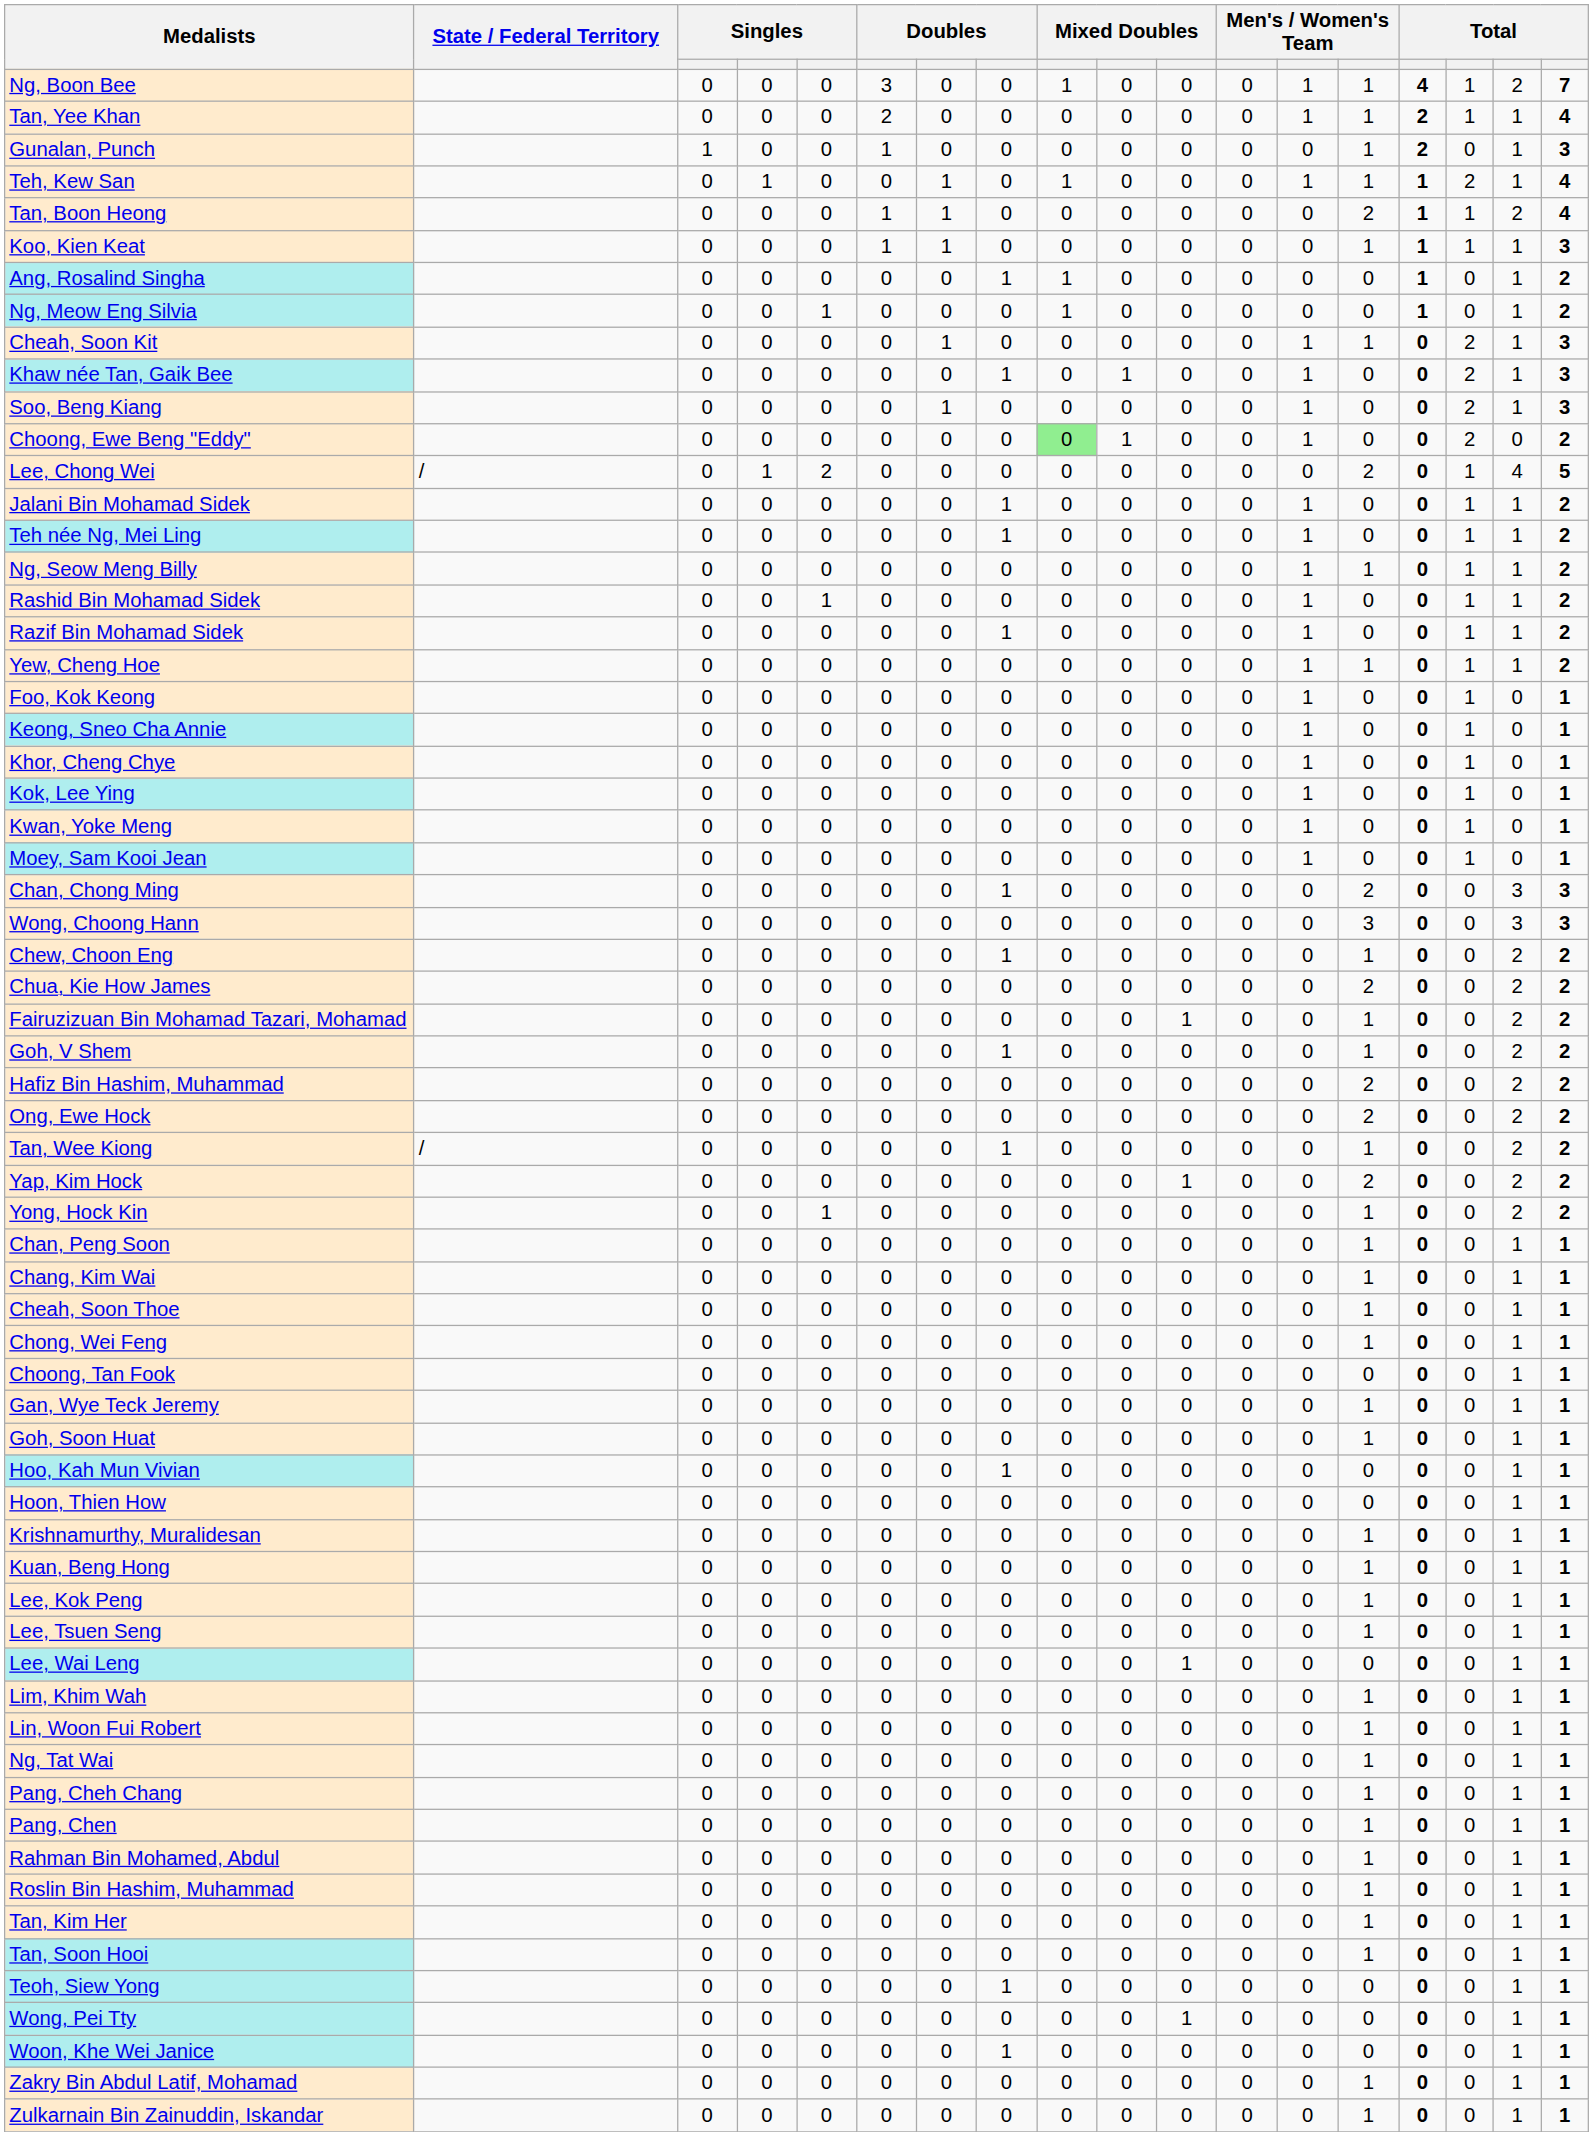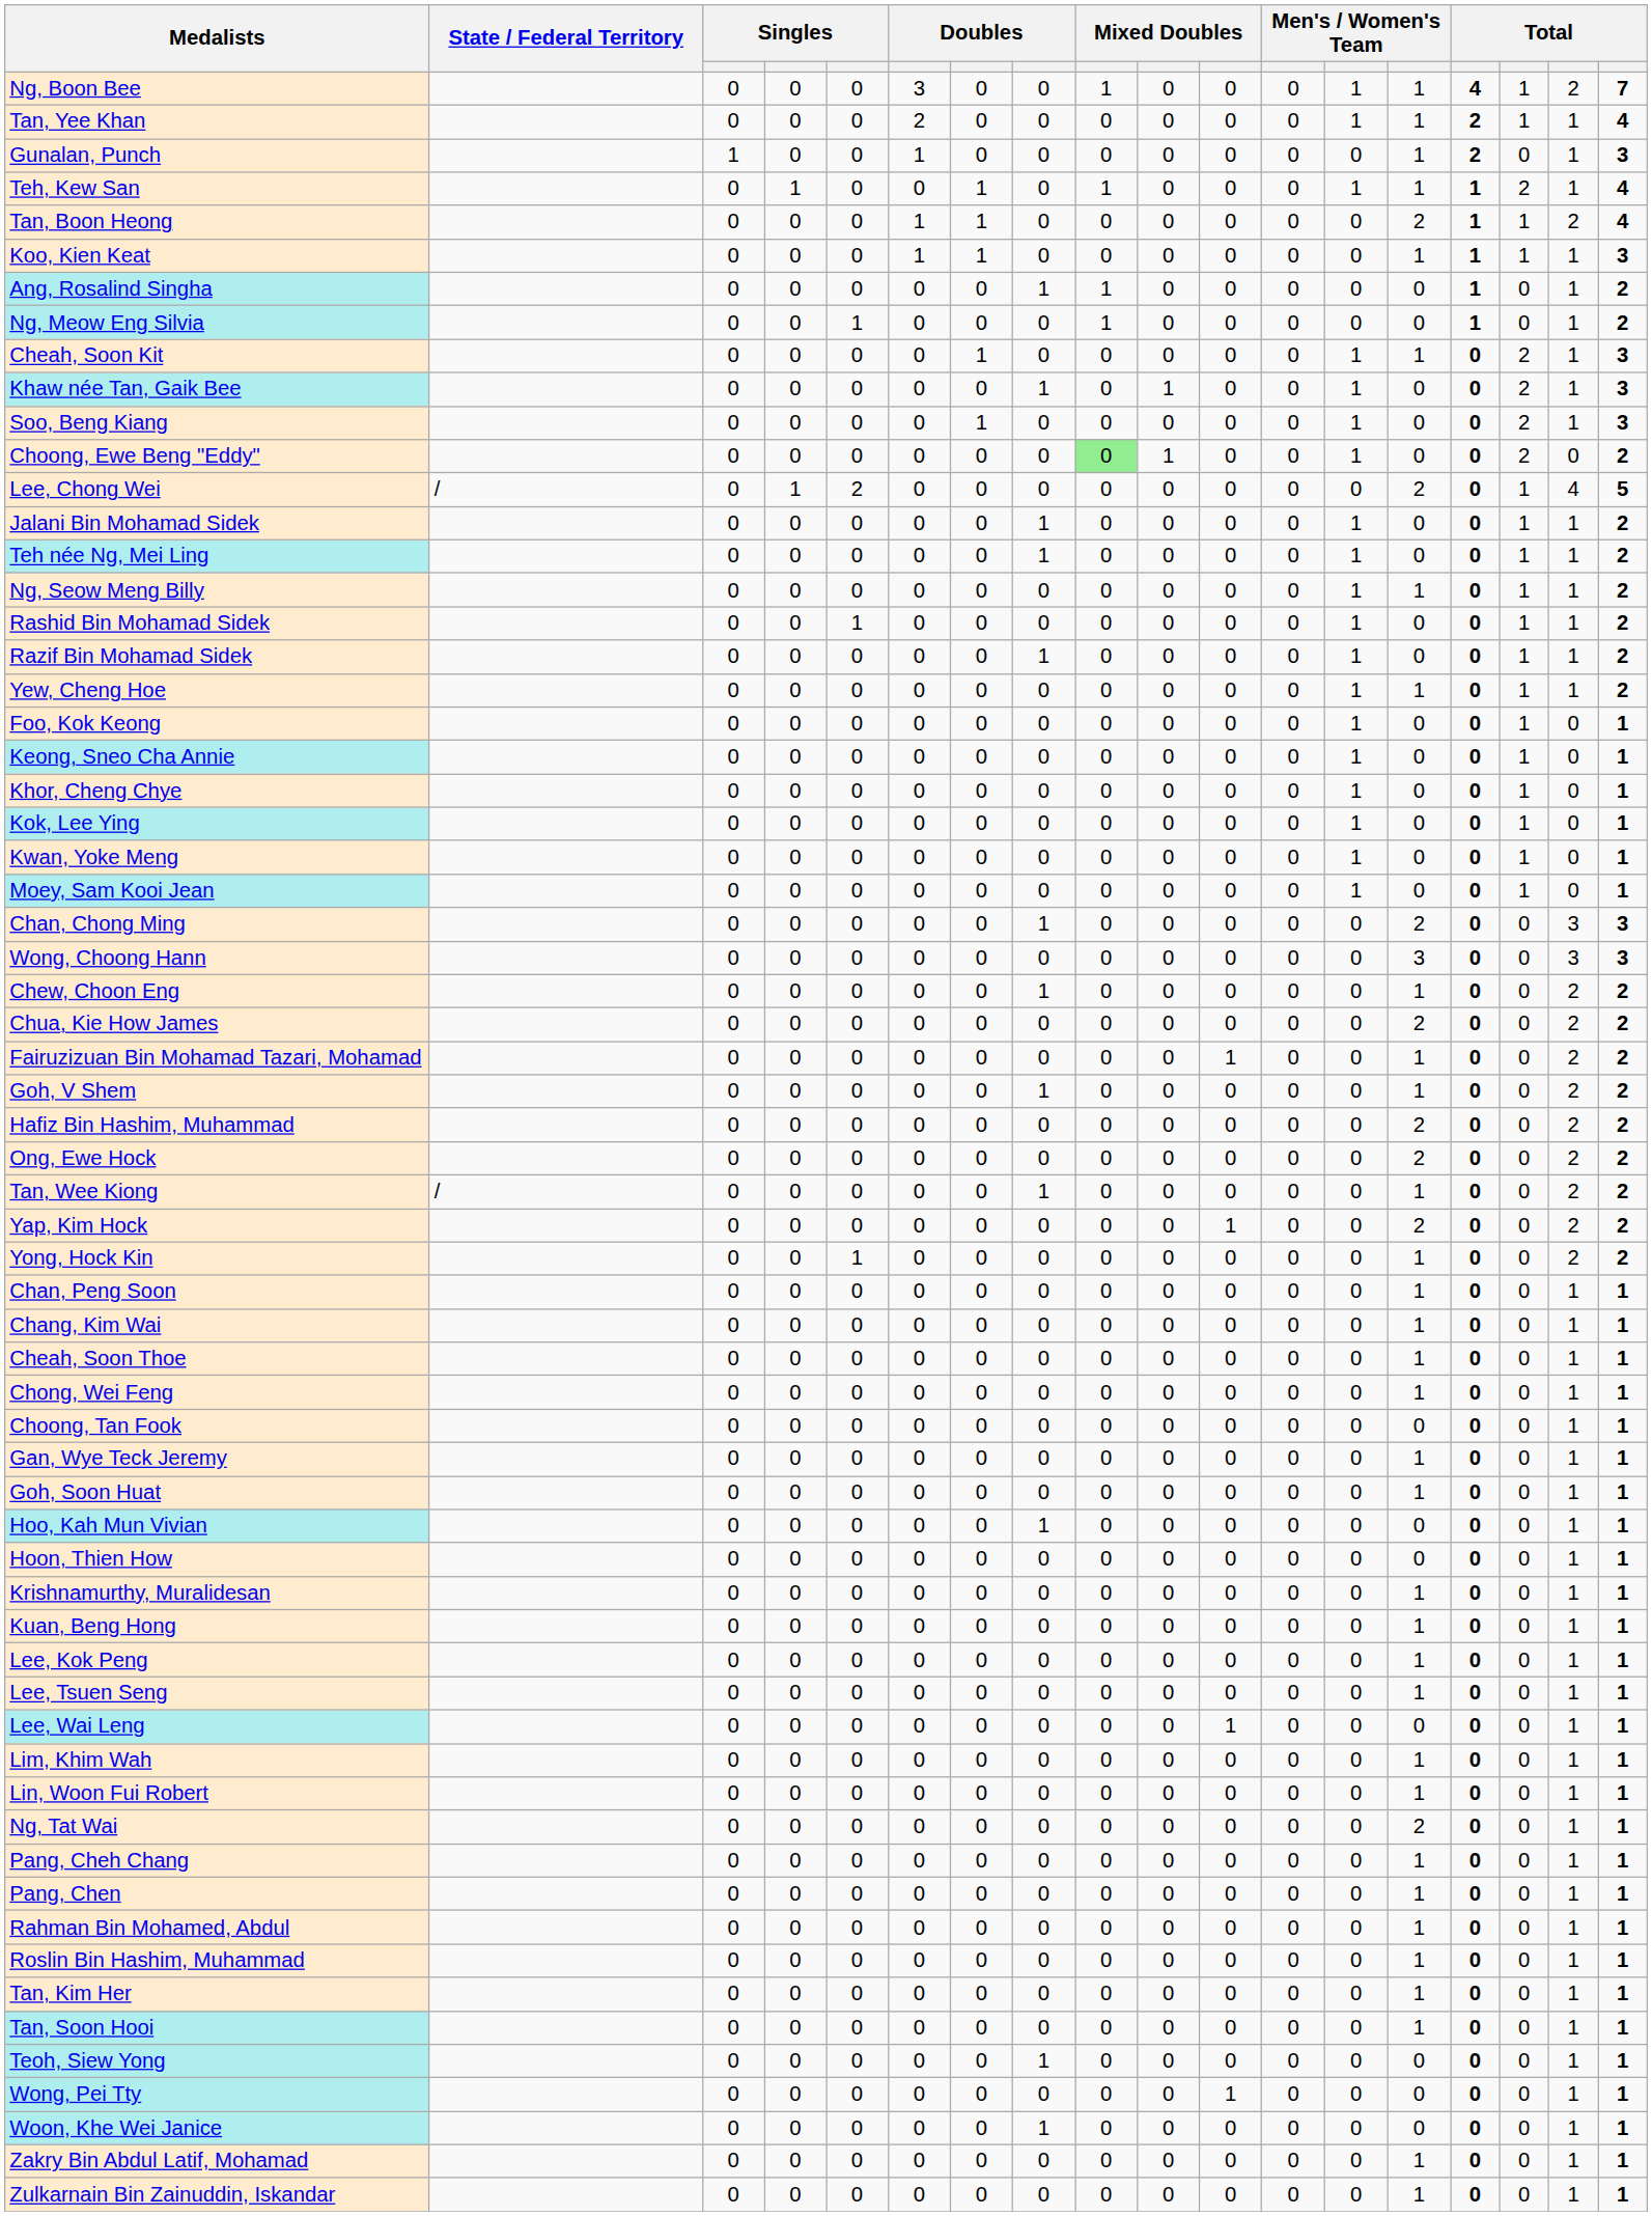Ng, Tat Wai | column 14: 1 -> 2
